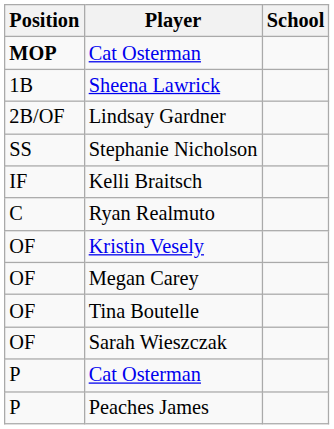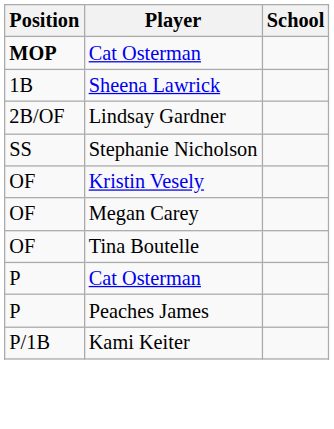- row: IF | Kelli Braitsch
- row: C | Ryan Realmuto
- row: OF | Sarah Wieszczak
+ row: P/1B | Kami Keiter
